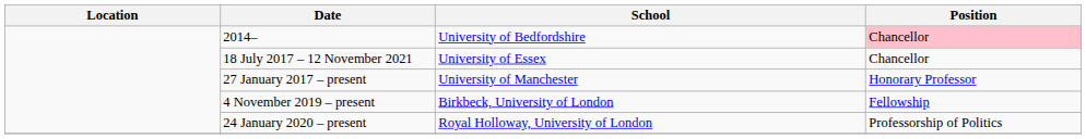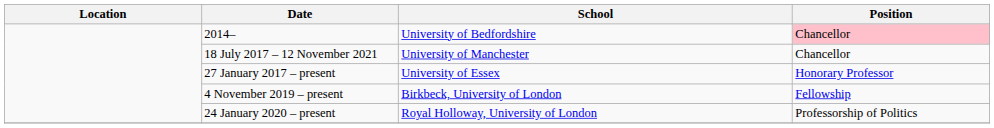18 July 2017 – 12 November 2021 | School: University of Essex -> University of Manchester
27 January 2017 – present | School: University of Manchester -> University of Essex
